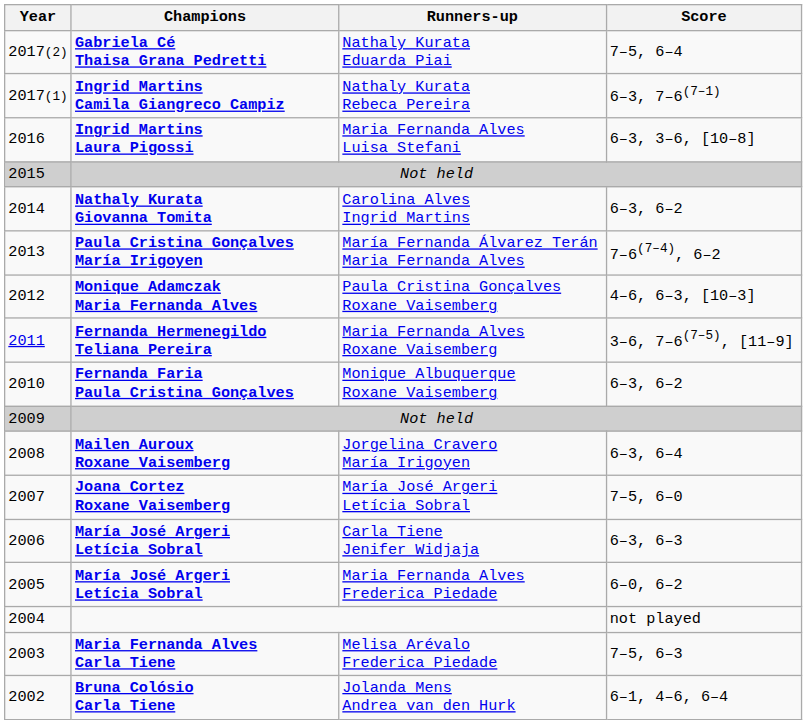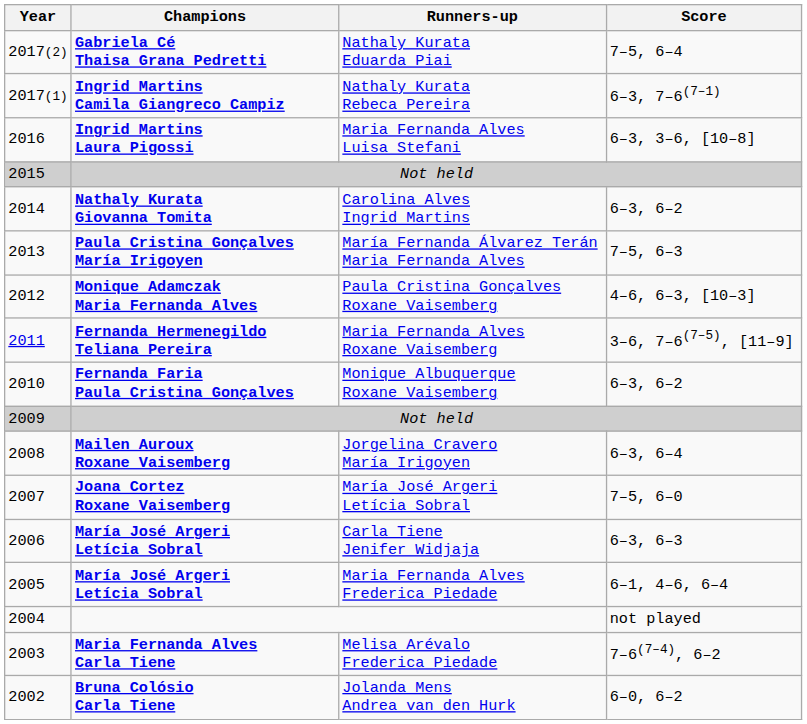María Fernanda Álvarez Terán Maria Fernanda Alves | Score: 7–6(7–4), 6–2 -> 7–5, 6–3
Maria Fernanda Alves Frederica Piedade | Score: 6–0, 6–2 -> 6–1, 4–6, 6–4
Melisa Arévalo Frederica Piedade | Score: 7–5, 6–3 -> 7–6(7–4), 6–2
Jolanda Mens Andrea van den Hurk | Score: 6–1, 4–6, 6–4 -> 6–0, 6–2
